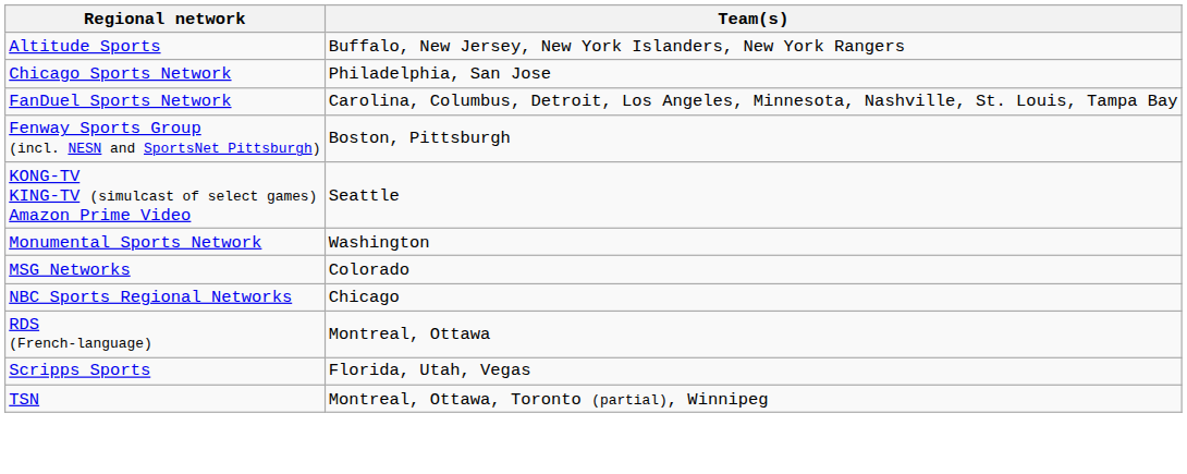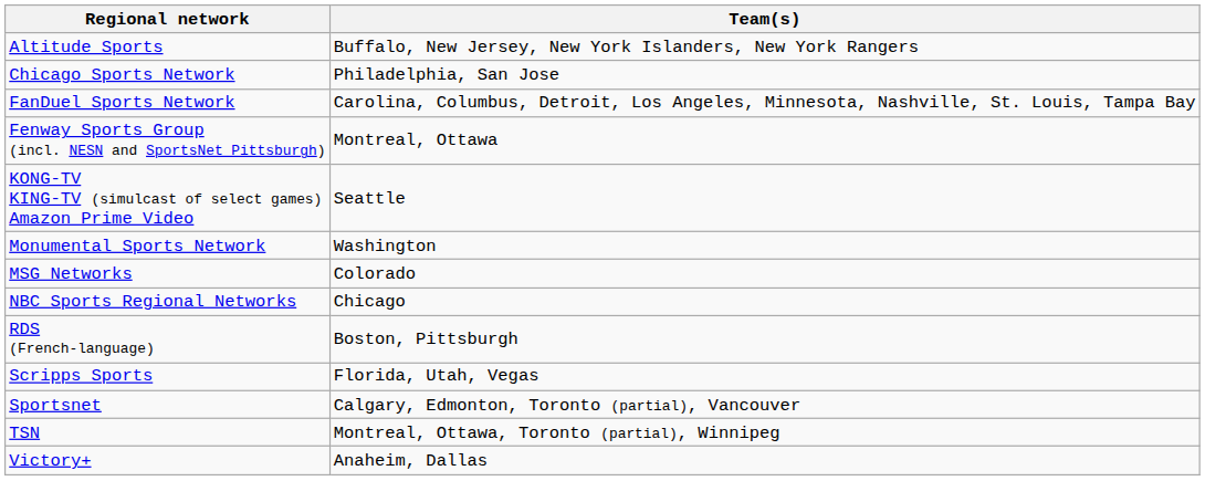Fenway Sports Group (incl. NESN and SportsNet Pittsburgh) | Team(s): Boston, Pittsburgh -> Montreal, Ottawa
RDS (French-language) | Team(s): Montreal, Ottawa -> Boston, Pittsburgh
+ row: Sportsnet | Calgary, Edmonton, Toronto (partial), Vancouver
+ row: Victory+ | Anaheim, Dallas
